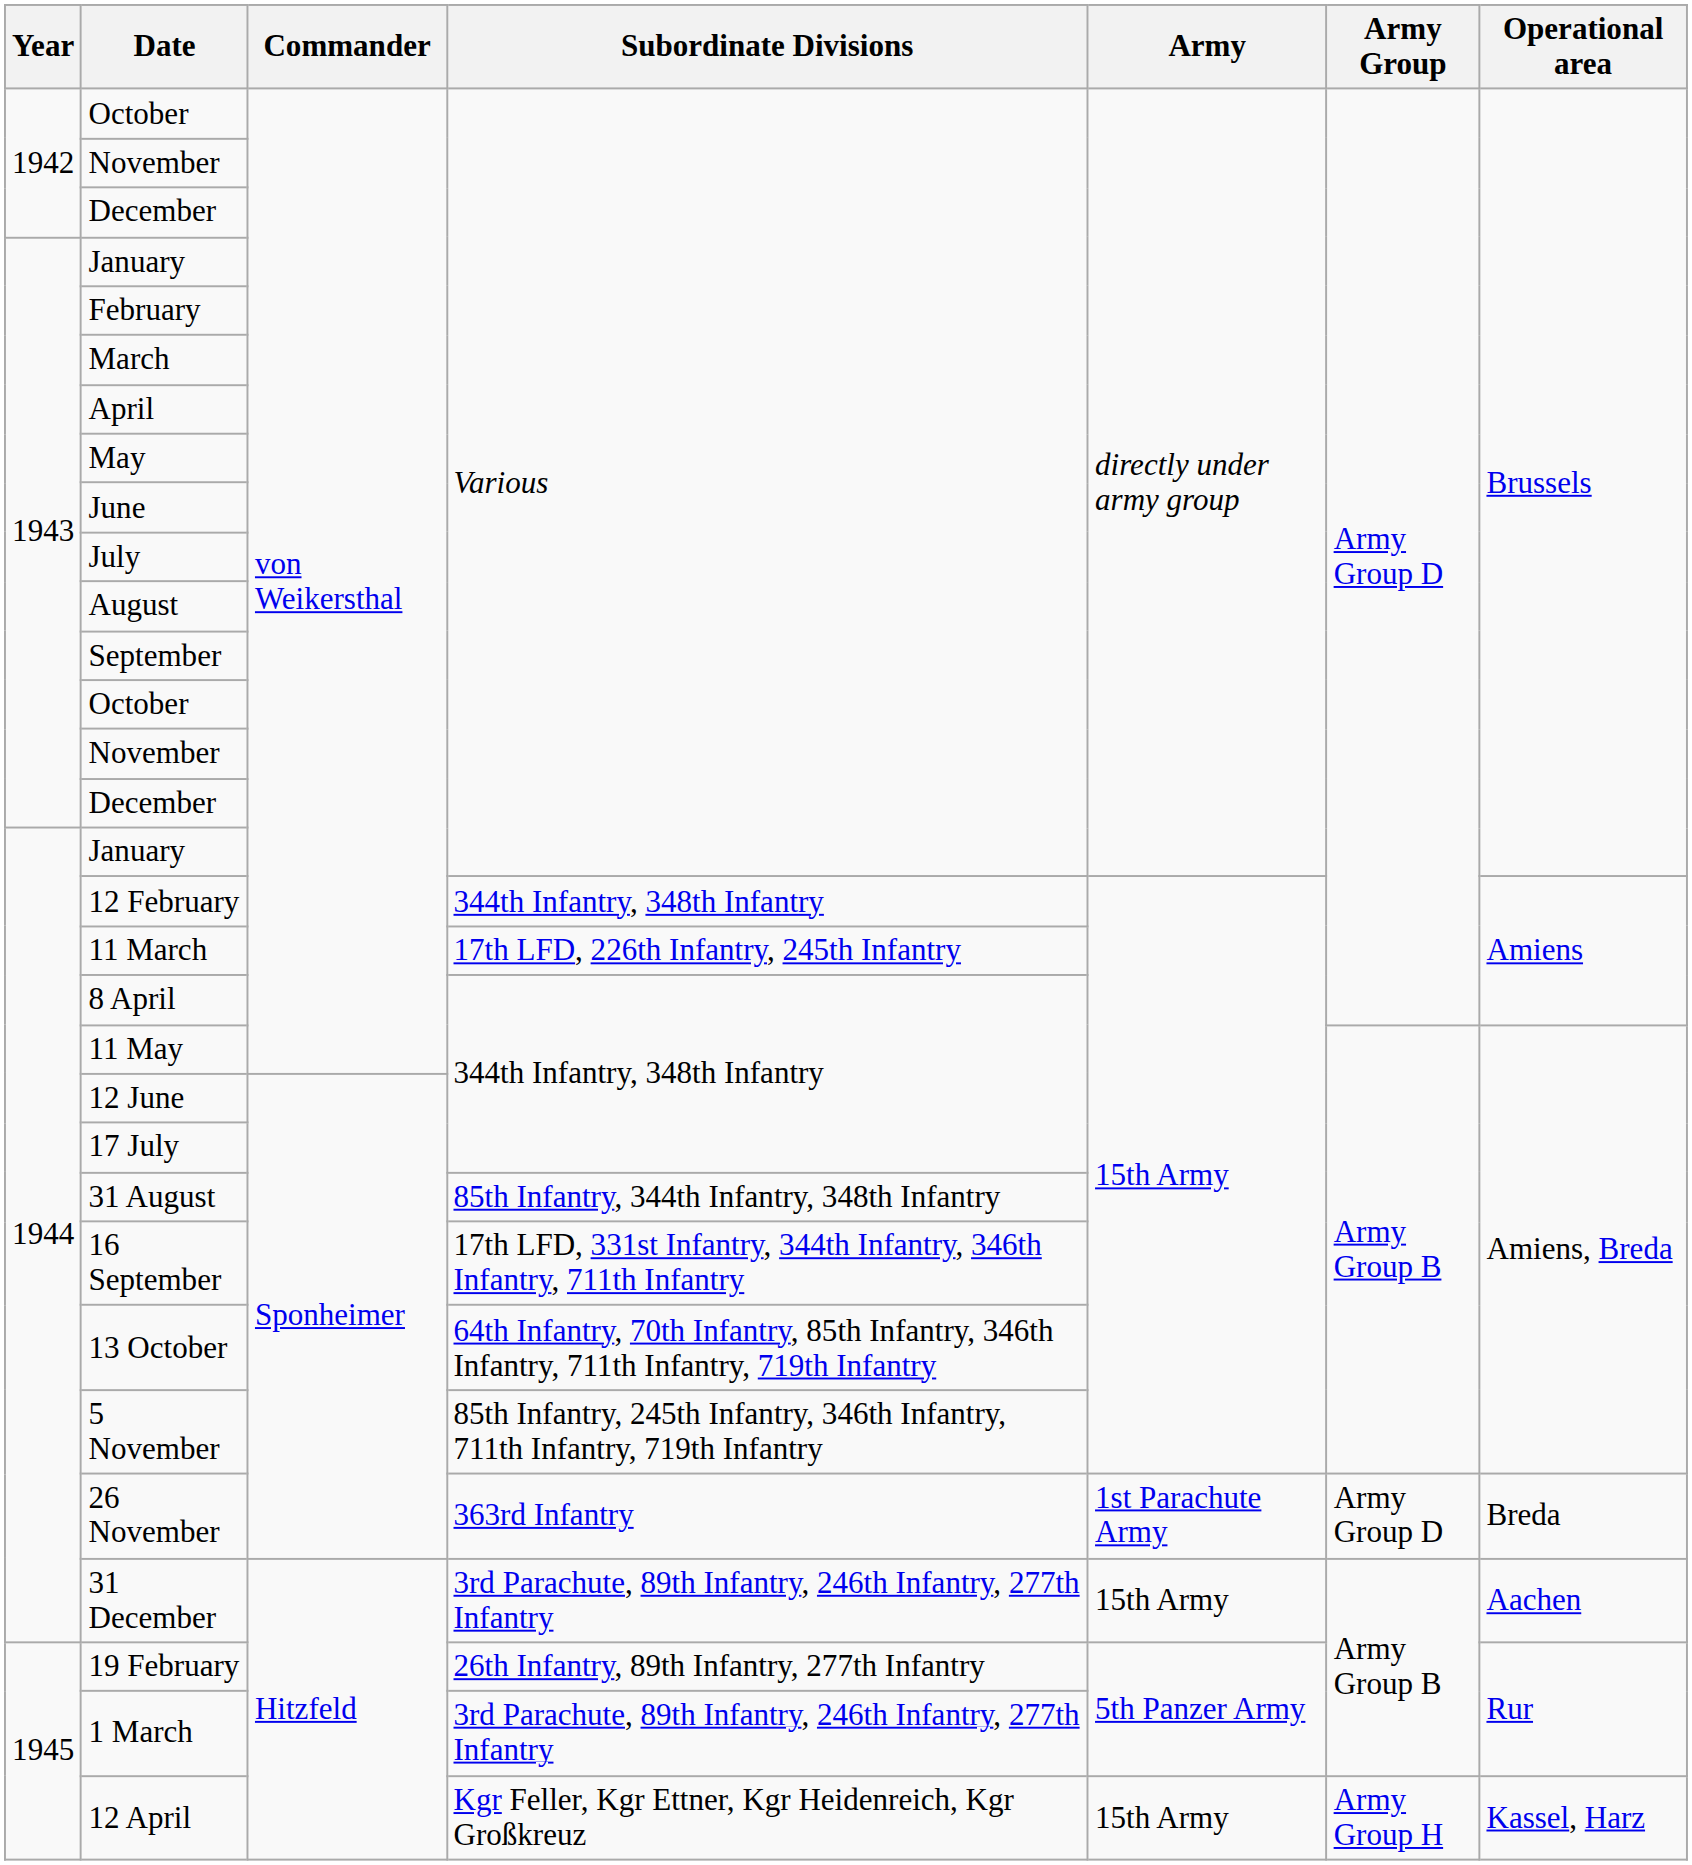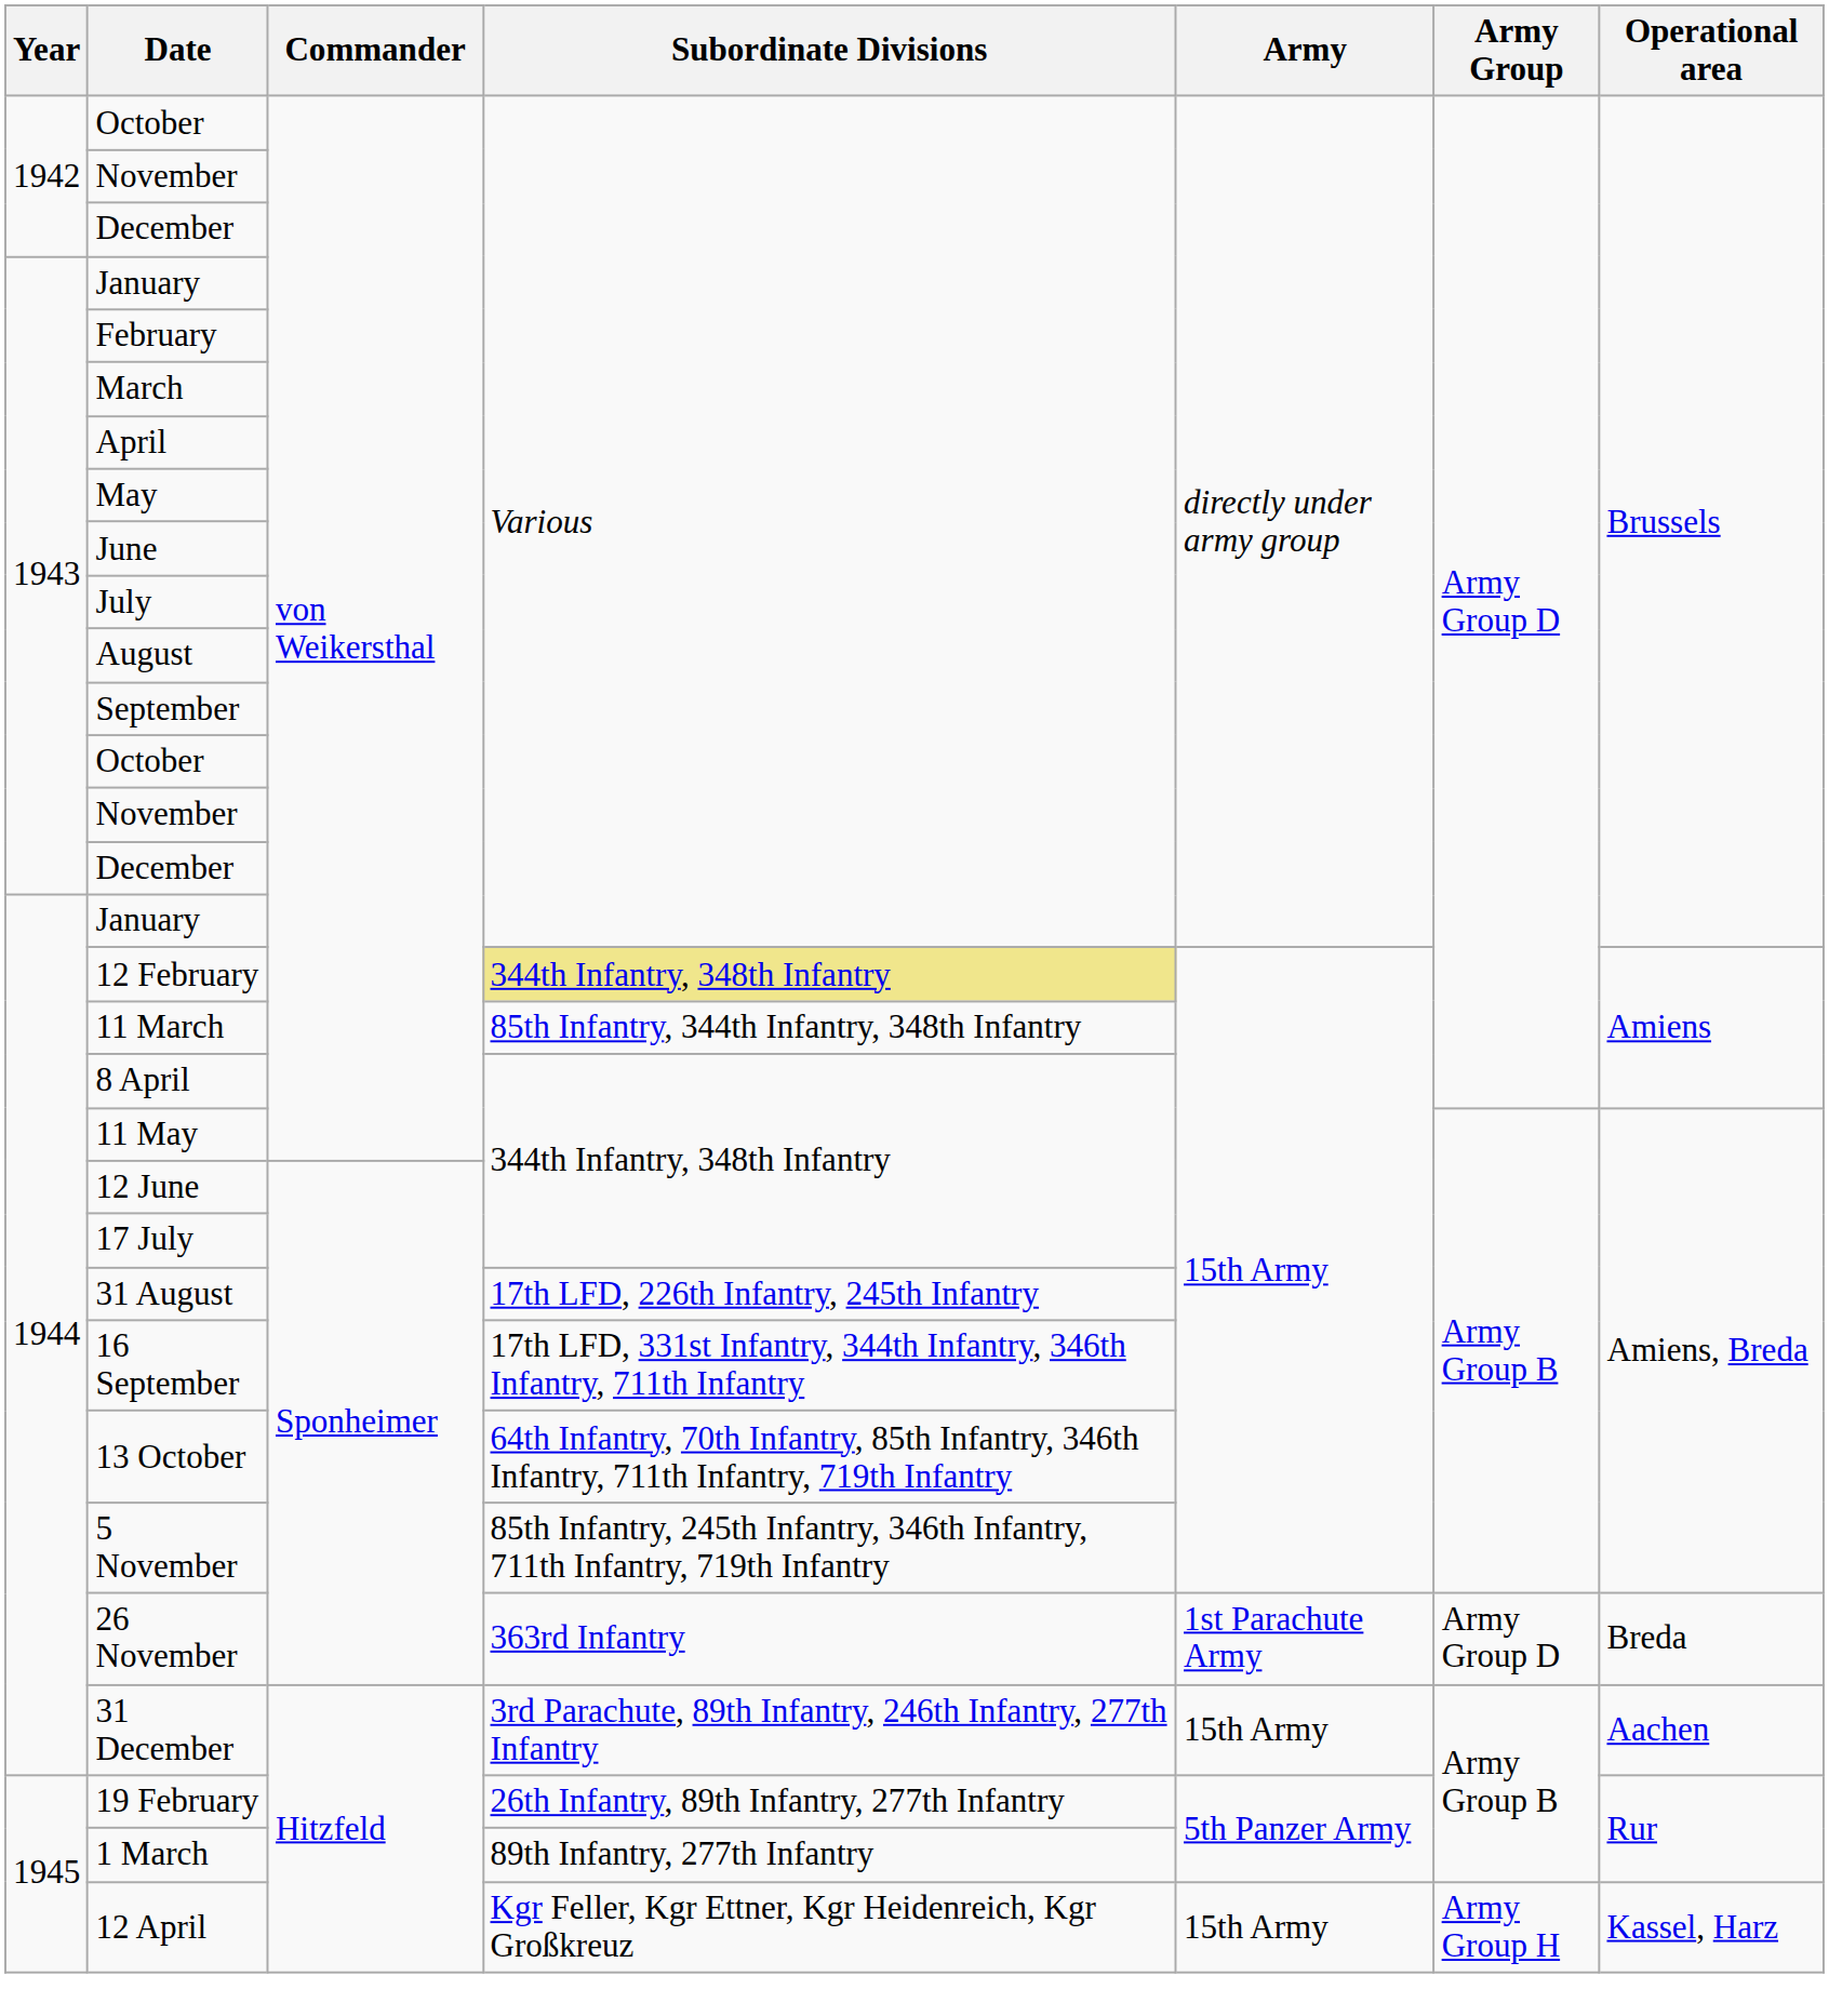12 February | Subordinate Divisions: no background -> khaki background
11 March | Subordinate Divisions: 17th LFD, 226th Infantry, 245th Infantry -> 85th Infantry, 344th Infantry, 348th Infantry
31 August | Subordinate Divisions: 85th Infantry, 344th Infantry, 348th Infantry -> 17th LFD, 226th Infantry, 245th Infantry
1 March | Subordinate Divisions: 3rd Parachute, 89th Infantry, 246th Infantry, 277th Infantry -> 89th Infantry, 277th Infantry
